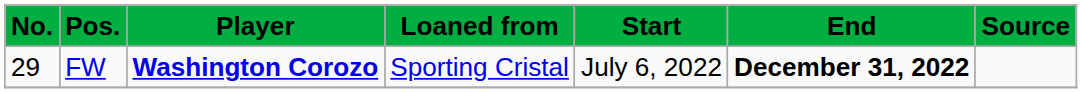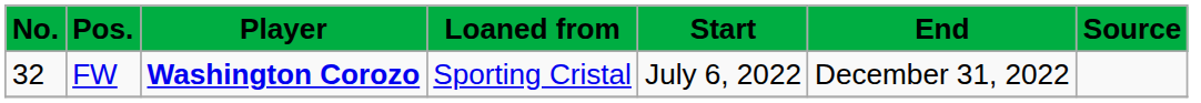FW | No.: 29 -> 32
FW | End: bold -> normal
